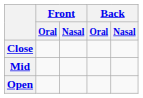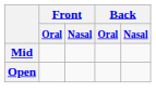- row: Close
